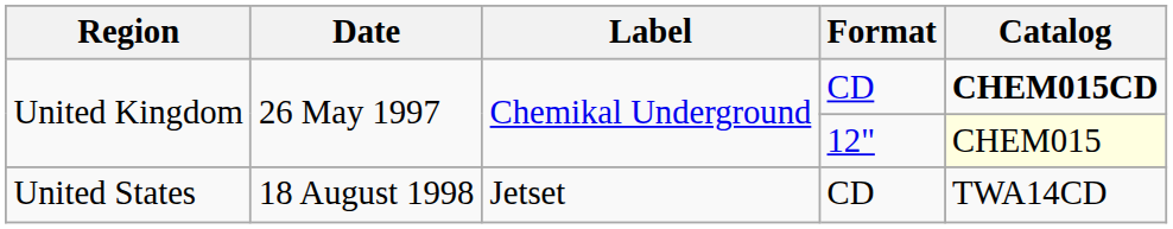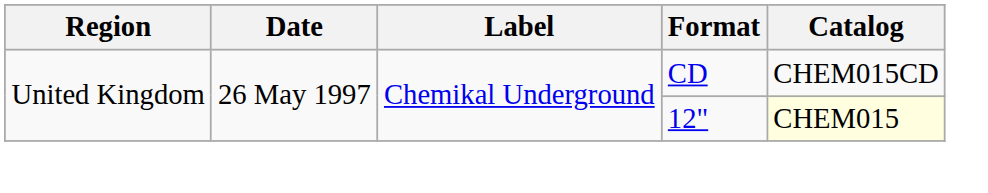United Kingdom / CD | Catalog: bold -> normal
- row: United States | 18 August 1998 | Jetset | CD | TWA14CD
